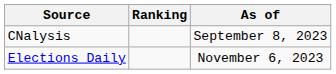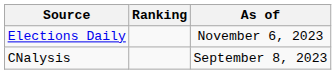rows swapped: Elections Daily <-> CNalysis
